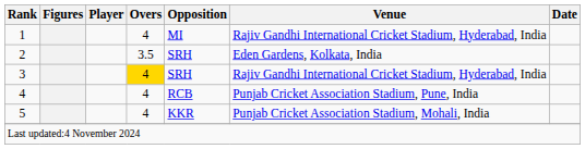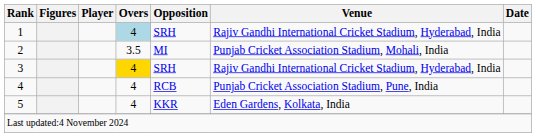1 | Overs: no background -> lightblue background
1 | Opposition: MI -> SRH
2 | Opposition: SRH -> MI
2 | Venue: Eden Gardens, Kolkata, India -> Punjab Cricket Association Stadium, Mohali, India
5 | Venue: Punjab Cricket Association Stadium, Mohali, India -> Eden Gardens, Kolkata, India
